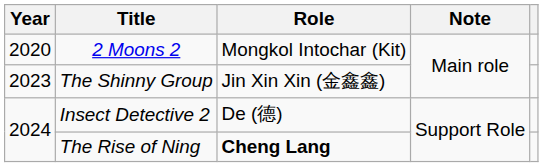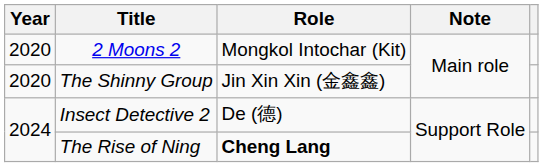The Shinny Group | Year: 2023 -> 2020
